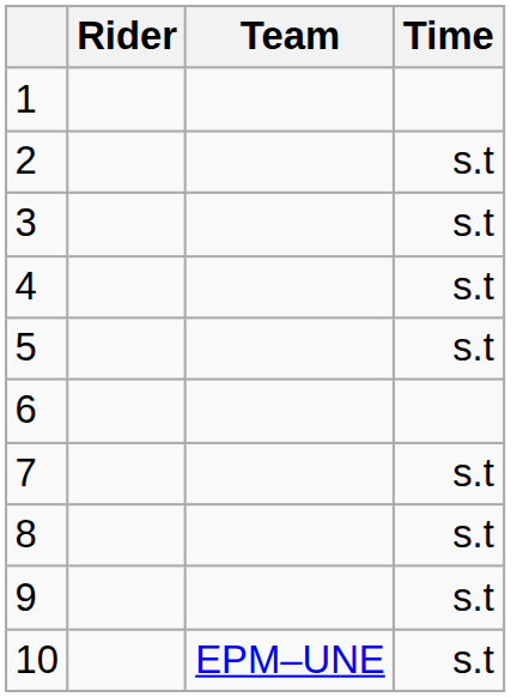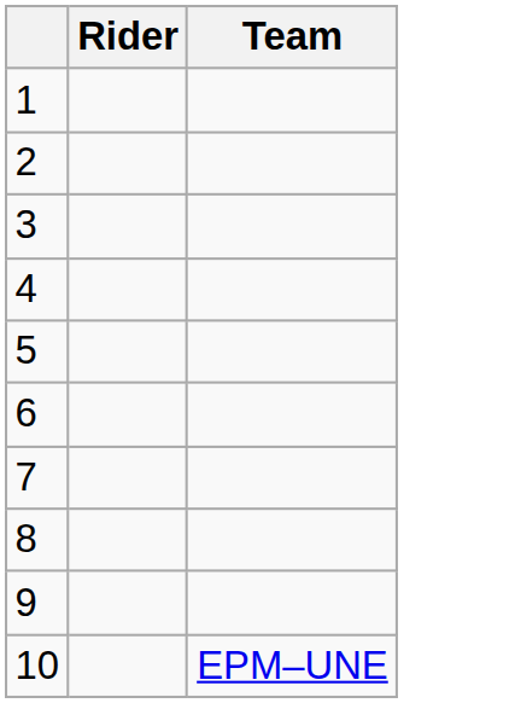- column: Time | s.t | s.t | s.t | s.t | s.t | s.t | s.t | s.t
